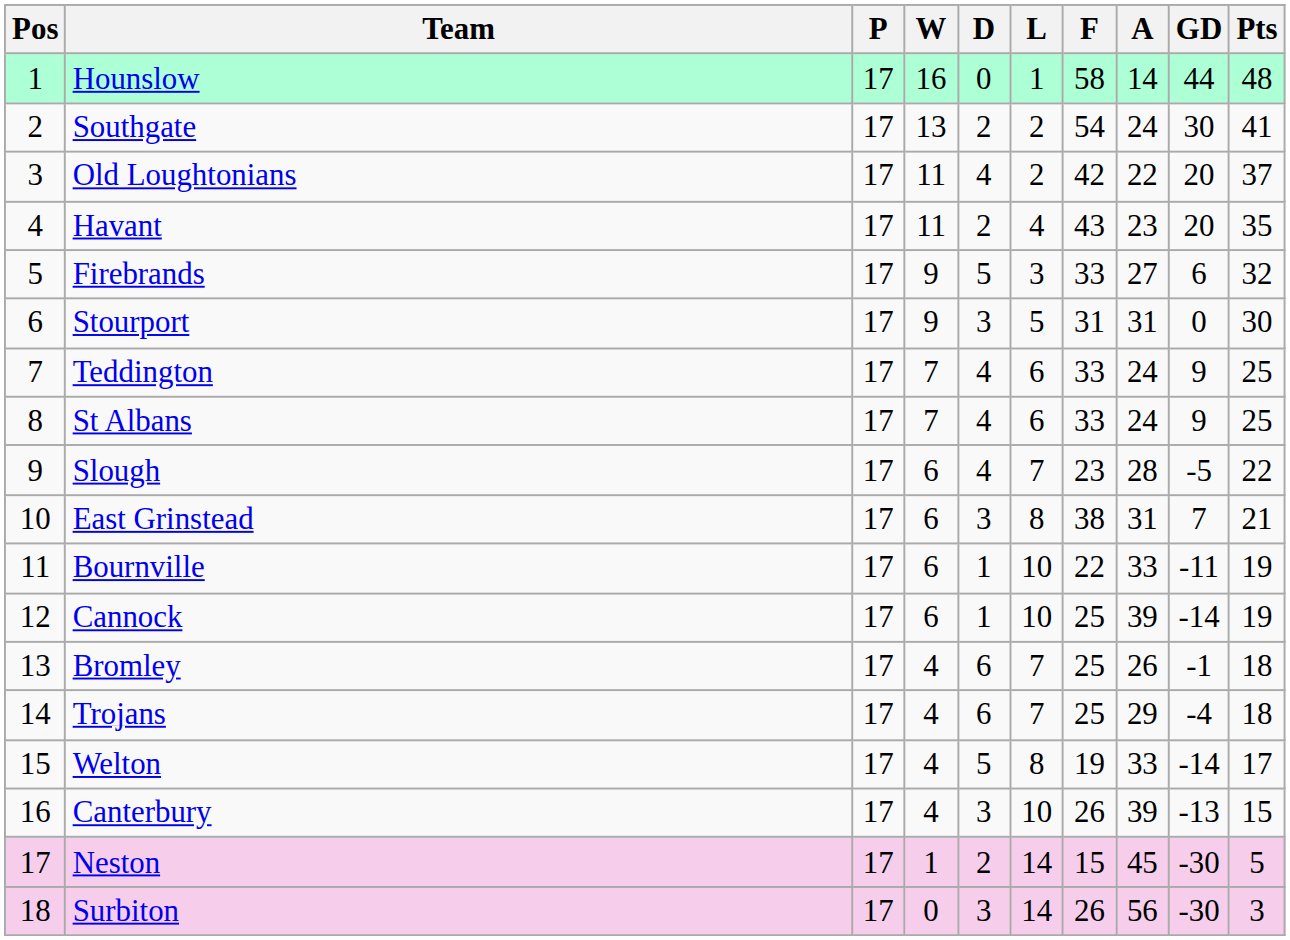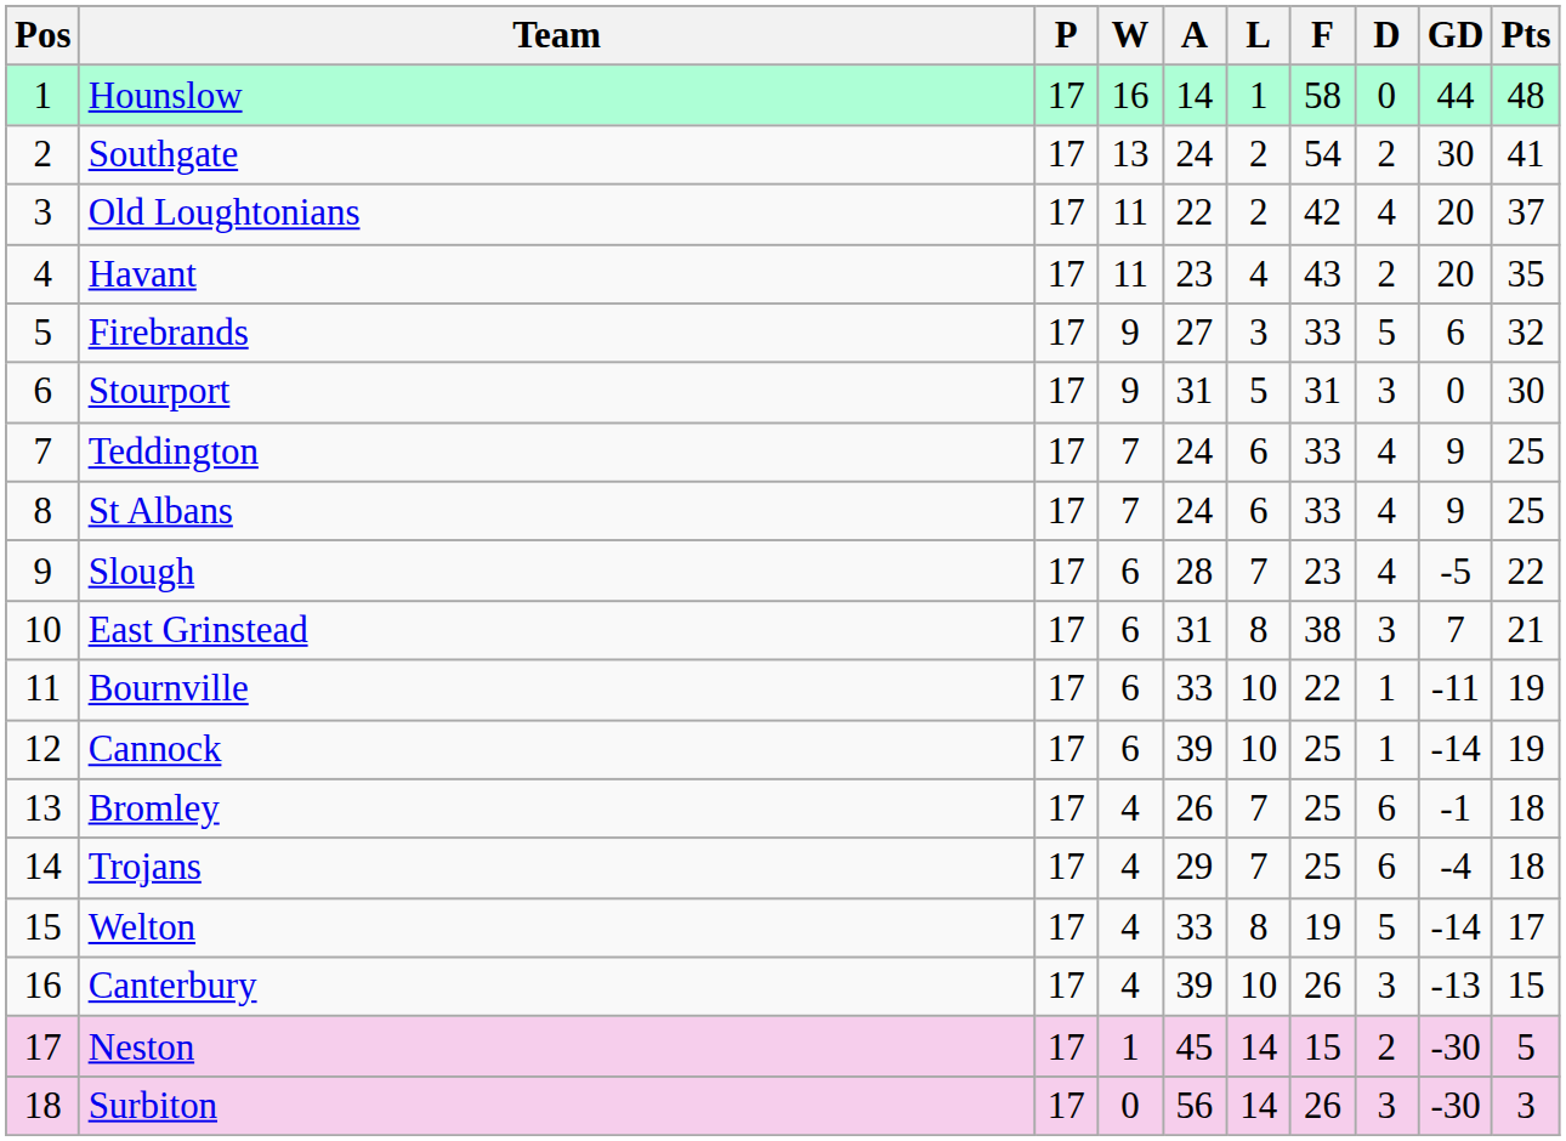columns swapped: D <-> A
